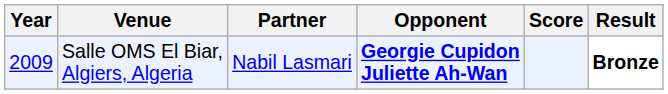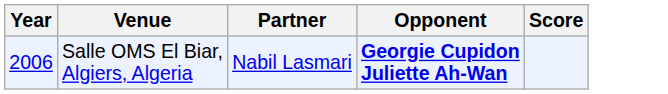- column: Result | Bronze
Salle OMS El Biar, Algiers, Algeria | Year: 2009 -> 2006
